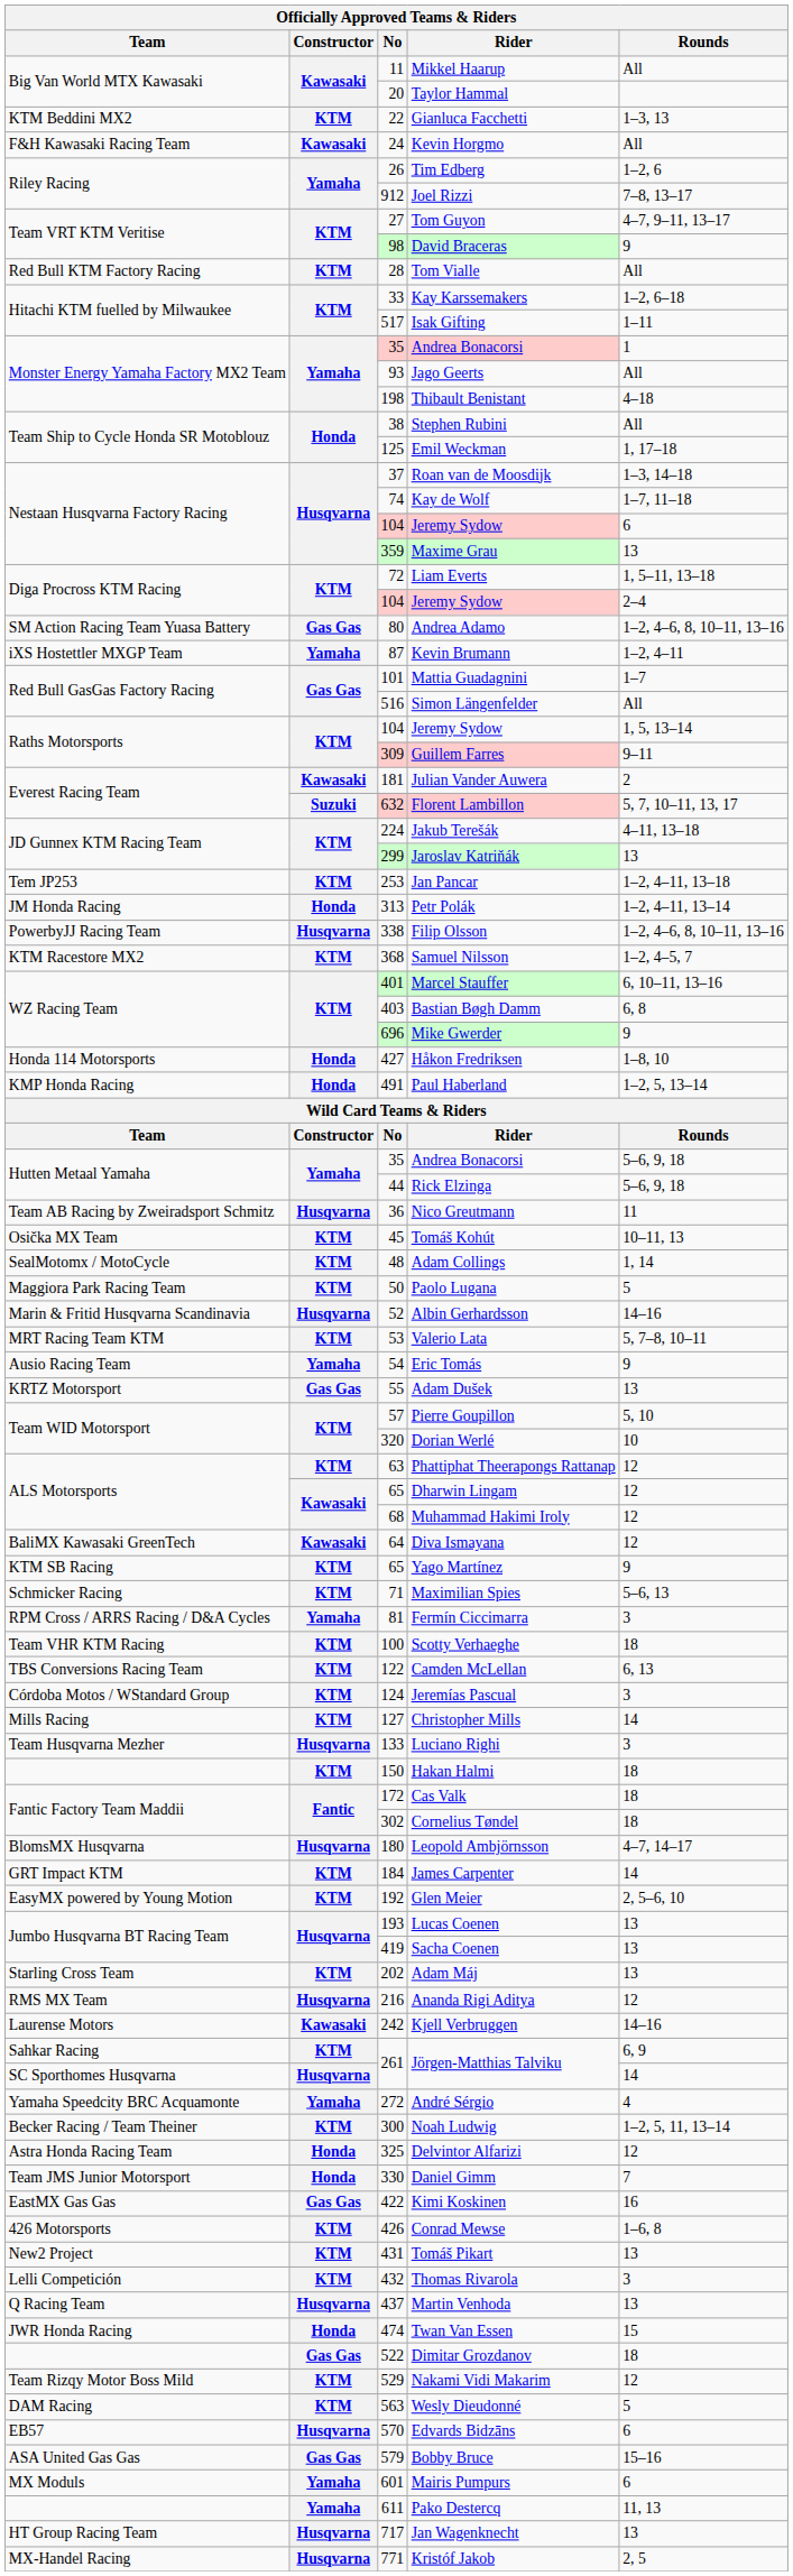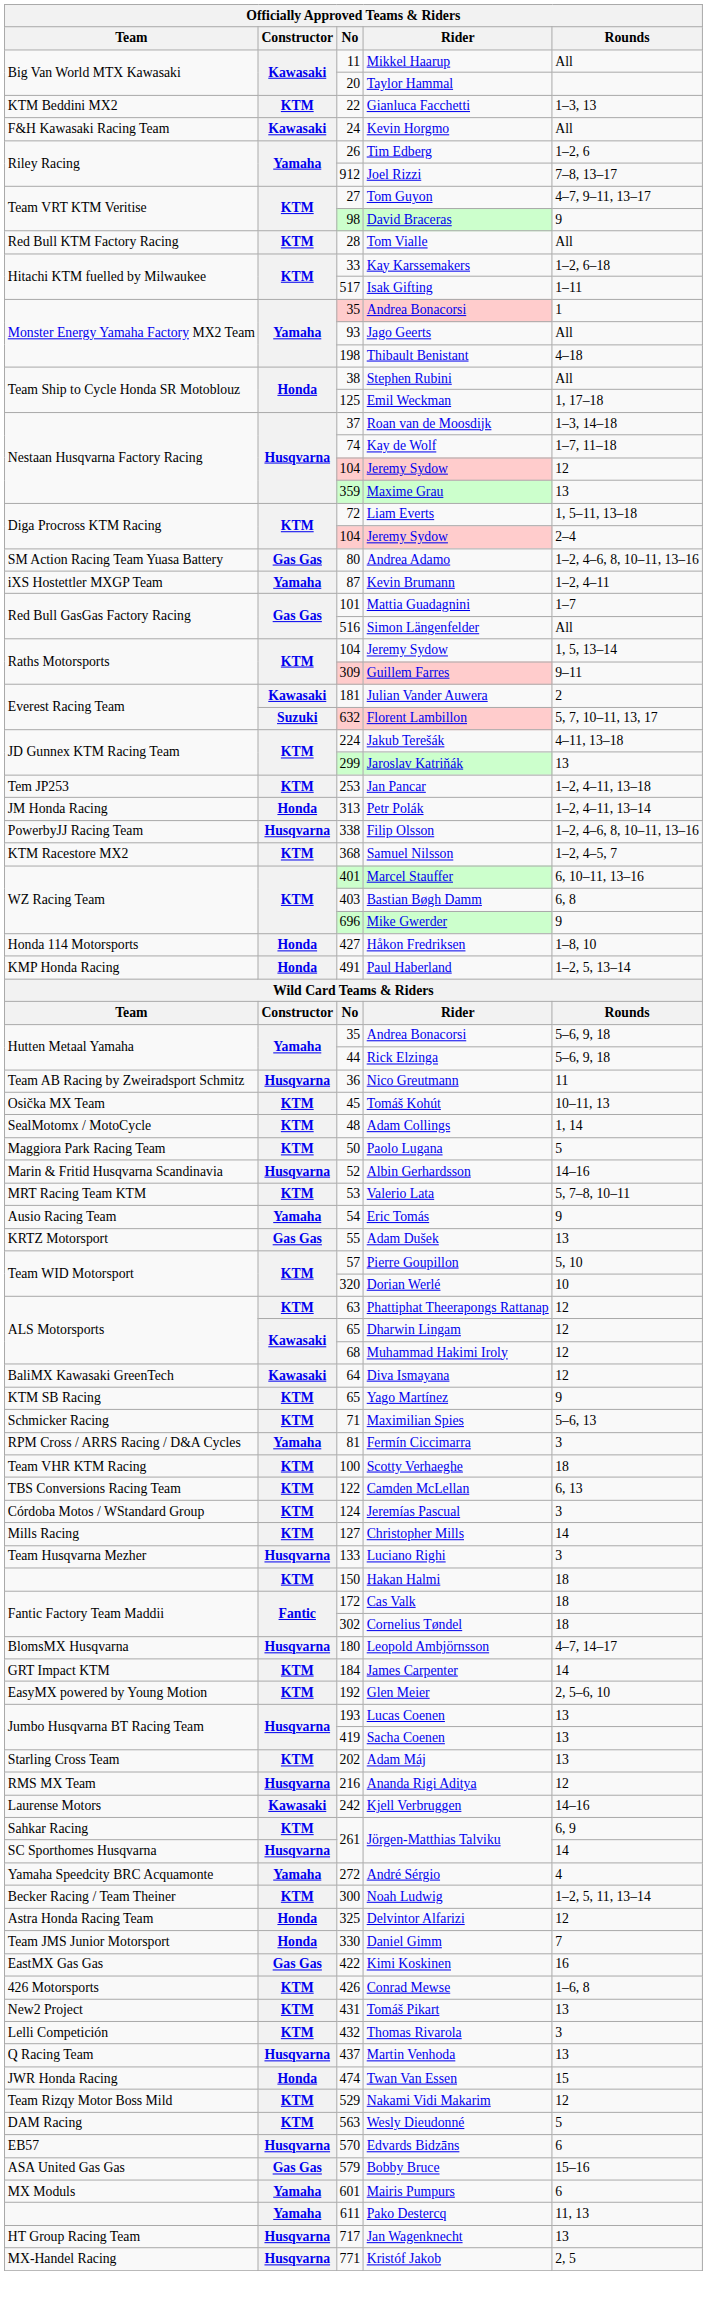Nestaan Husqvarna Factory Racing / Jeremy Sydow | Rounds: 6 -> 12
- row: Gas Gas | 522 | Dimitar Grozdanov | 18
